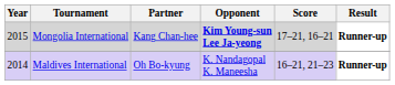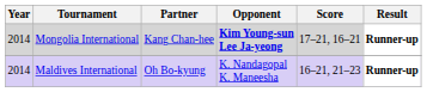Mongolia International | Year: 2015 -> 2014
